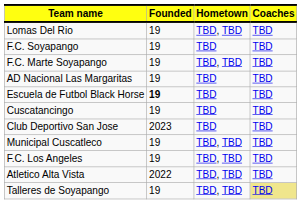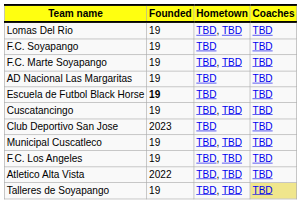Cuscatancingo | Hometown: TBD -> TBD, TBD
